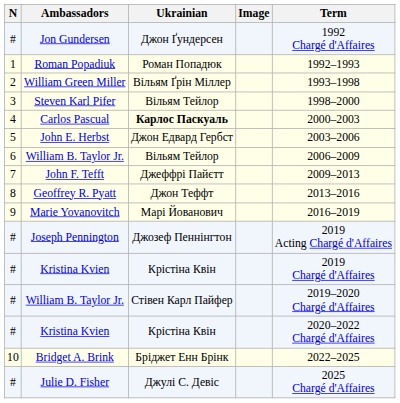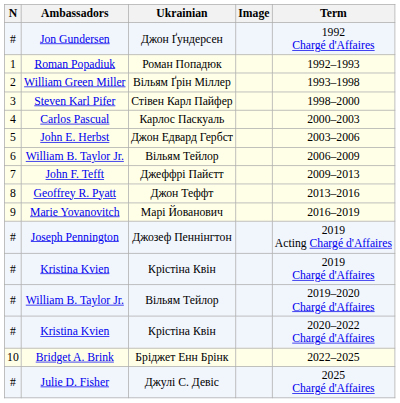Steven Karl Pifer | Ukrainian: Вільям Тейлор -> Стівен Карл Пайфер
Carlos Pascual | Ukrainian: bold -> normal
# / William B. Taylor Jr. | Ukrainian: Стівен Карл Пайфер -> Вільям Тейлор
